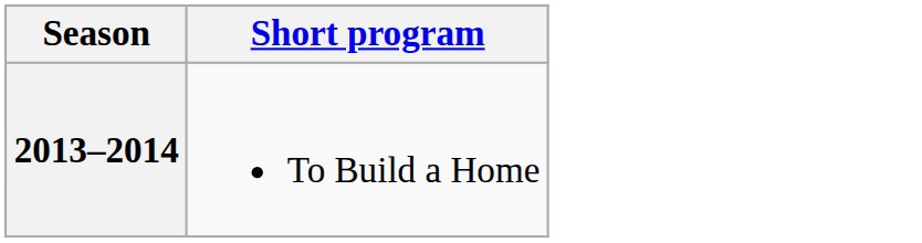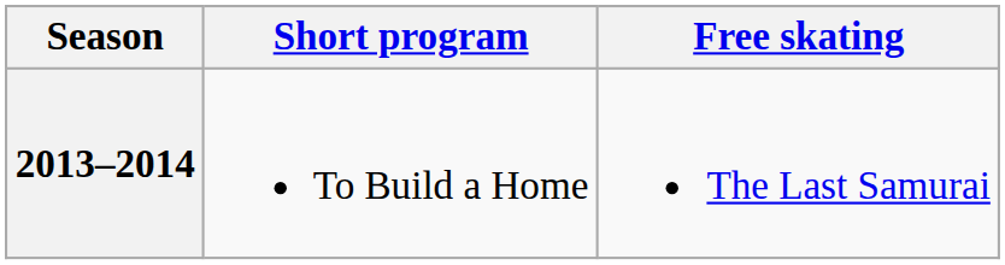+ column: Free skating | The Last Samurai
